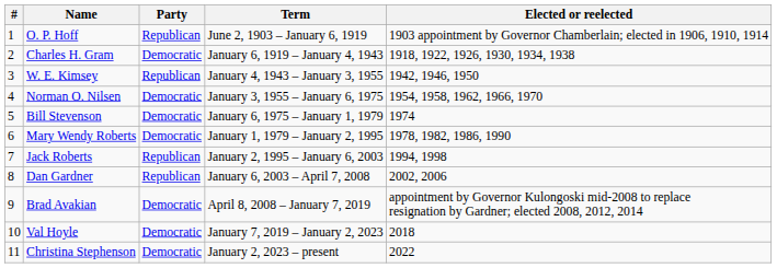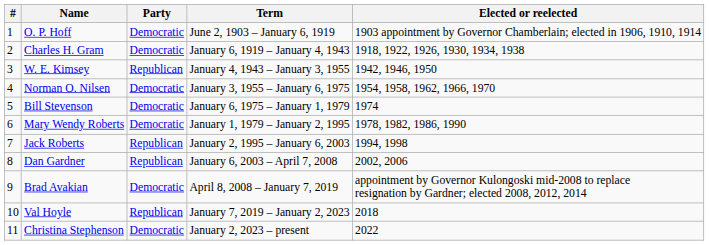O. P. Hoff | Party: Republican -> Democratic
Val Hoyle | Party: Democratic -> Republican
